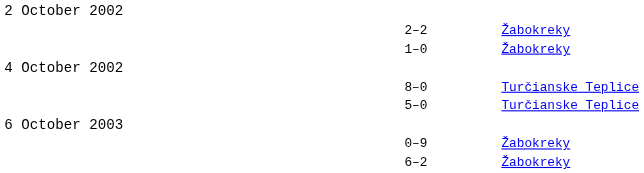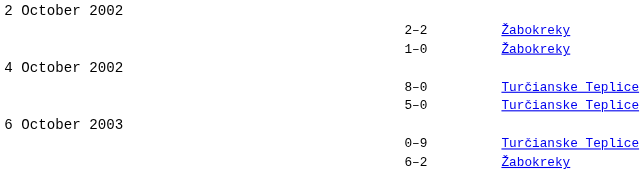0–9 | column 4: Žabokreky -> Turčianske Teplice
